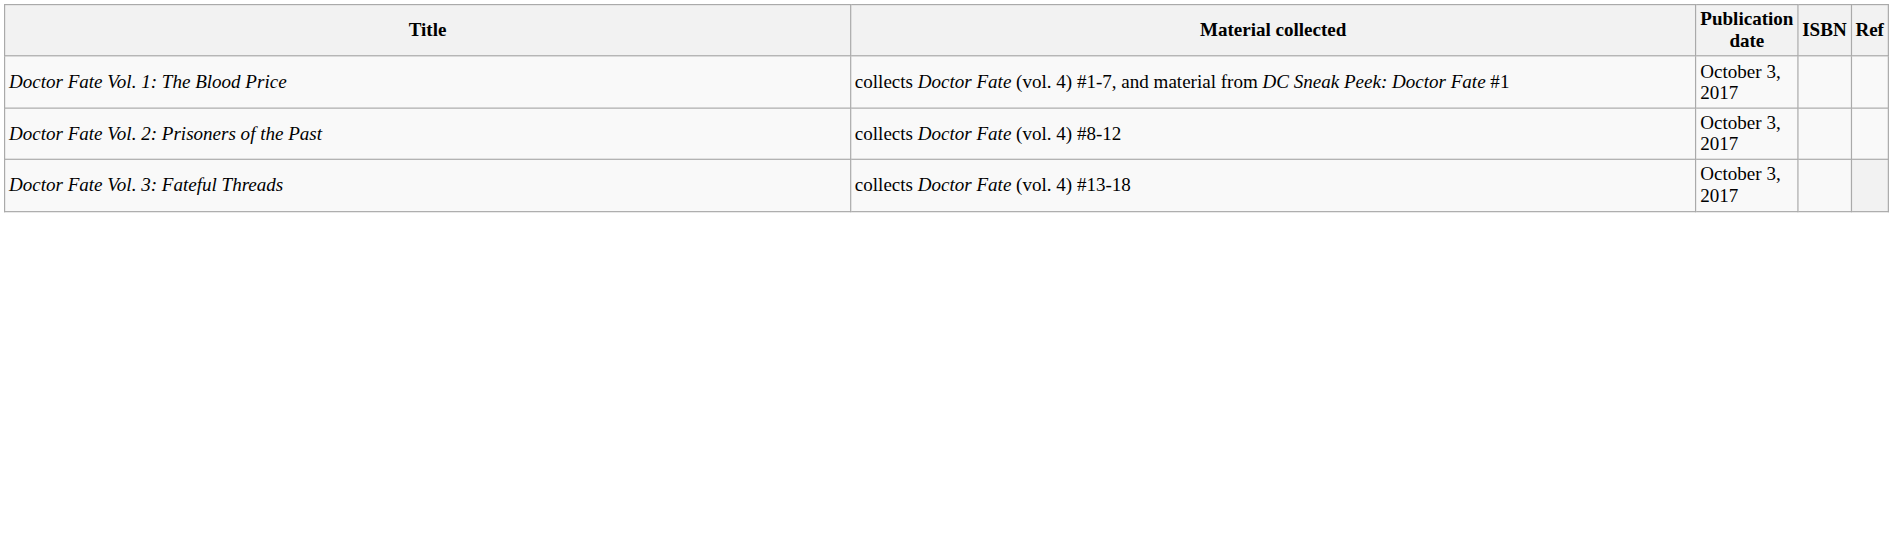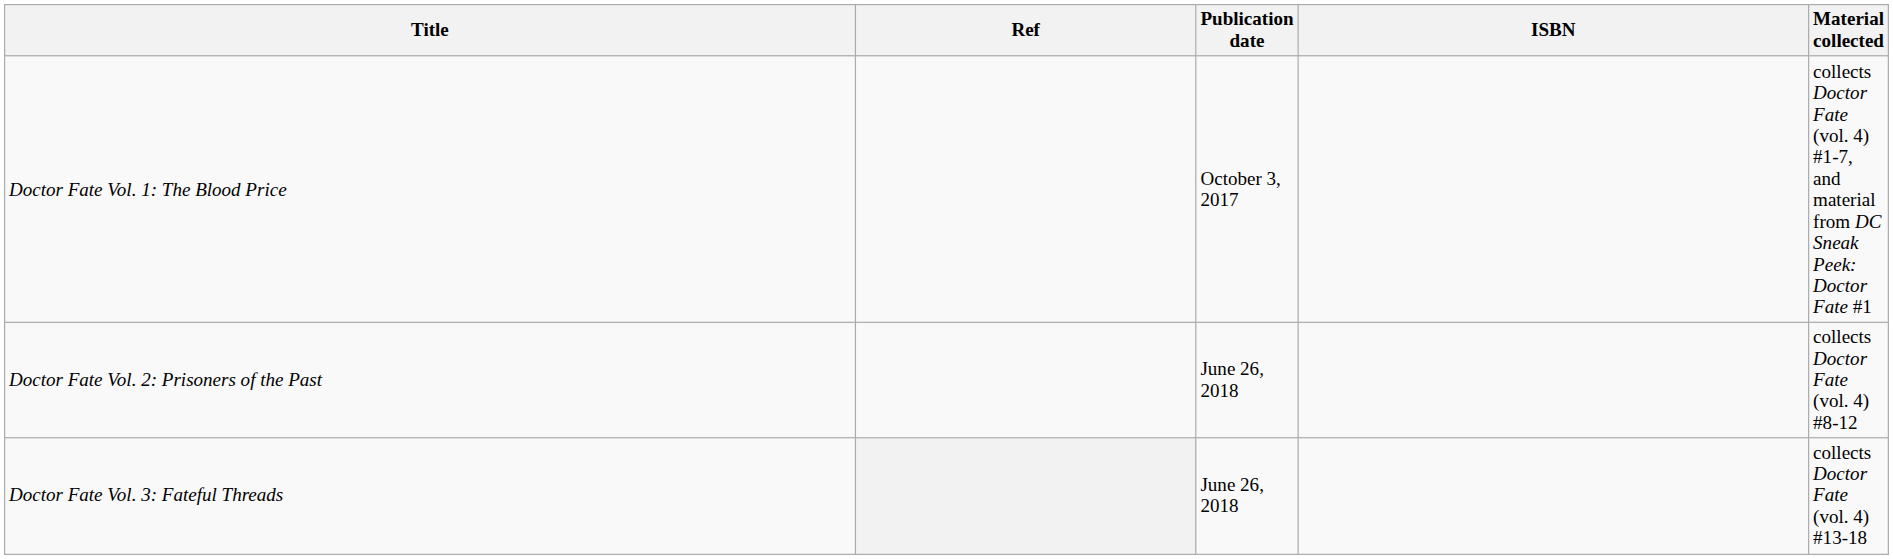columns swapped: Material collected <-> Ref
Doctor Fate Vol. 2: Prisoners of the Past | Publication date: October 3, 2017 -> June 26, 2018
Doctor Fate Vol. 3: Fateful Threads | Publication date: October 3, 2017 -> June 26, 2018
